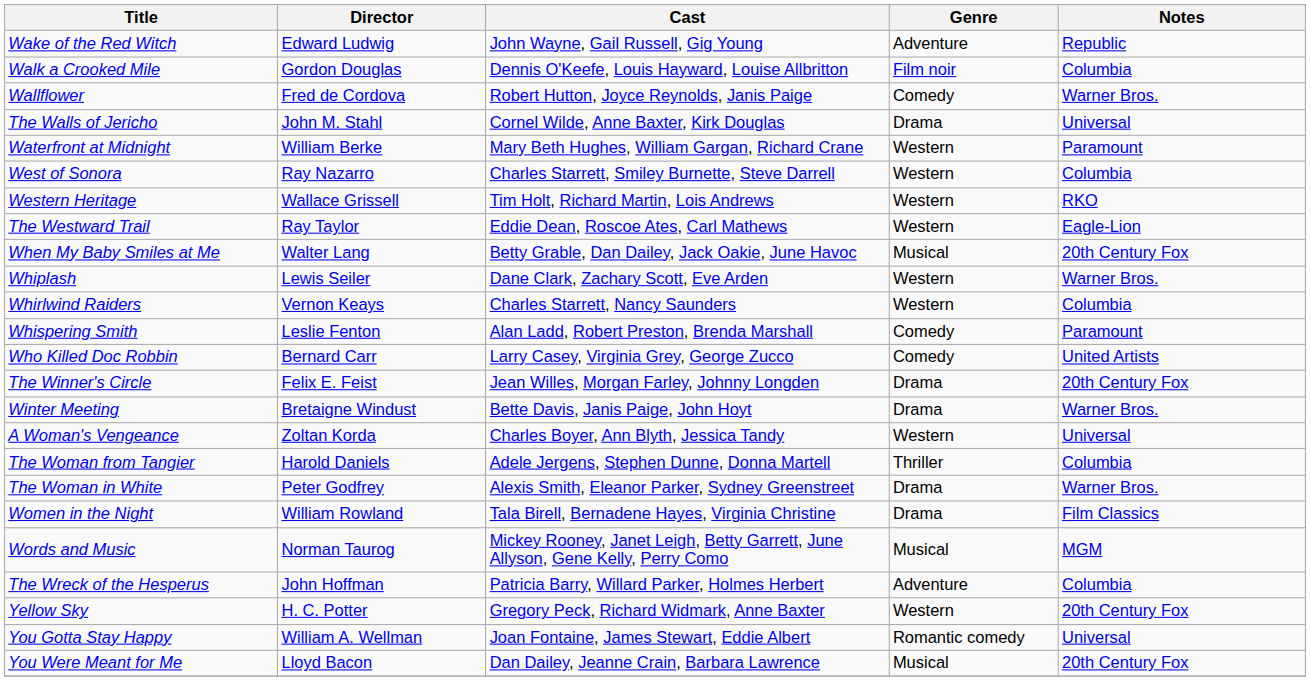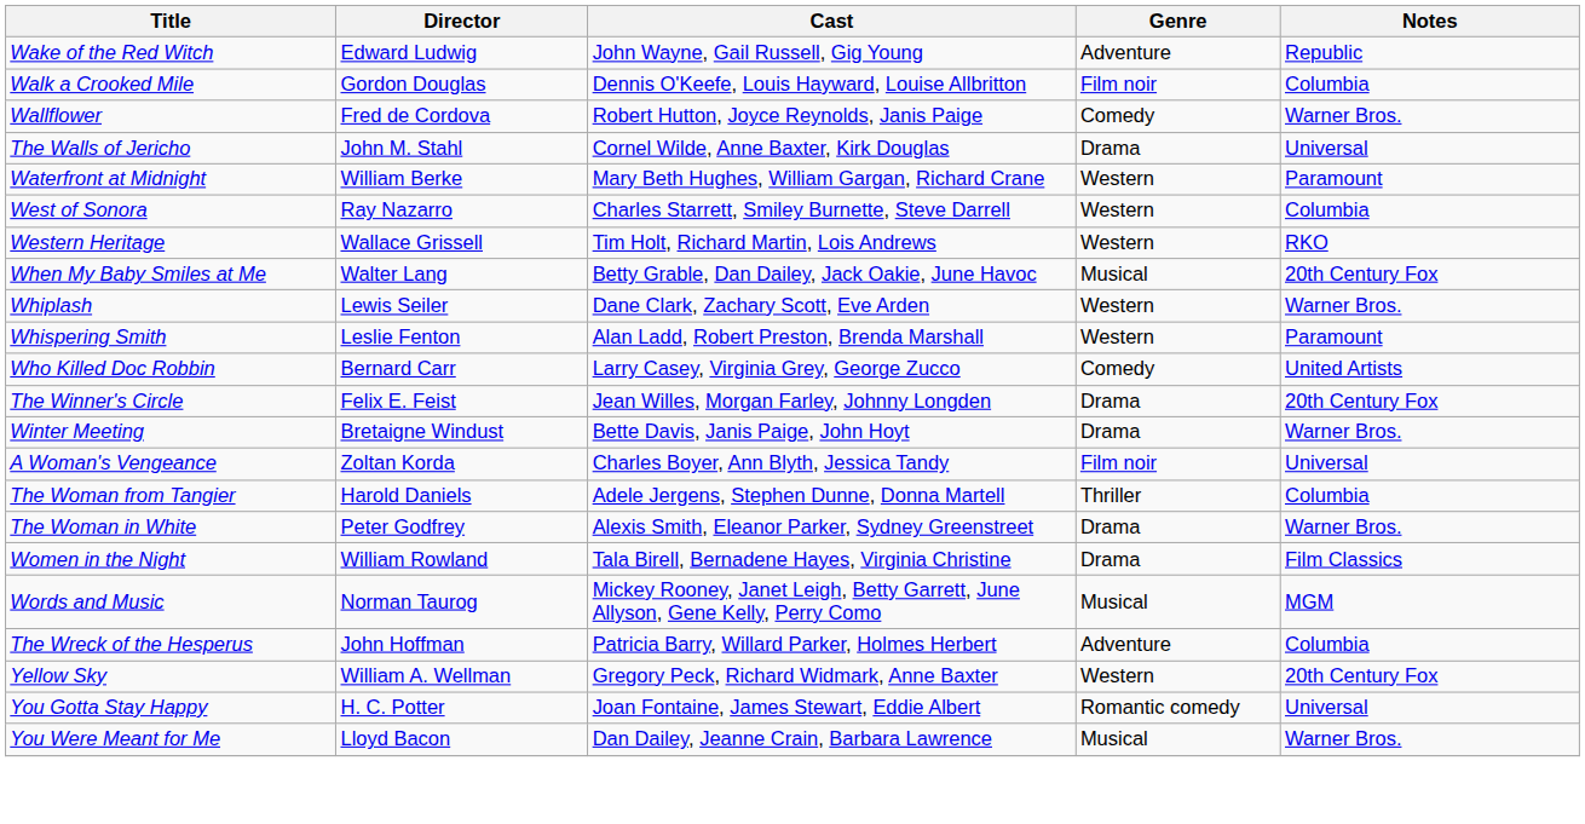- row: The Westward Trail | Ray Taylor | Eddie Dean, Roscoe Ates, Carl Mathews | Western | Eagle-Lion
- row: Whirlwind Raiders | Vernon Keays | Charles Starrett, Nancy Saunders | Western | Columbia
Whispering Smith | Genre: Comedy -> Western
A Woman's Vengeance | Genre: Western -> Film noir
Yellow Sky | Director: H. C. Potter -> William A. Wellman
You Gotta Stay Happy | Director: William A. Wellman -> H. C. Potter
You Were Meant for Me | Notes: 20th Century Fox -> Warner Bros.
